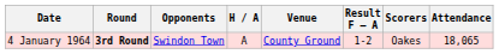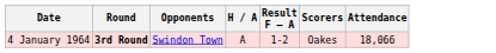- column: Venue | County Ground
4 January 1964 | Attendance: 18,065 -> 18,066
